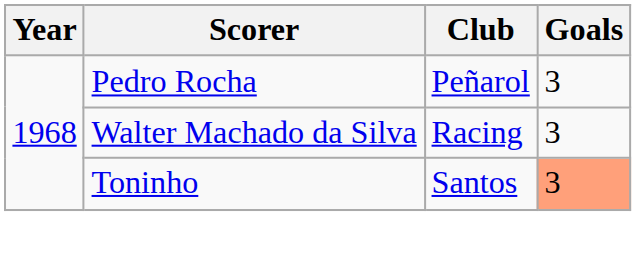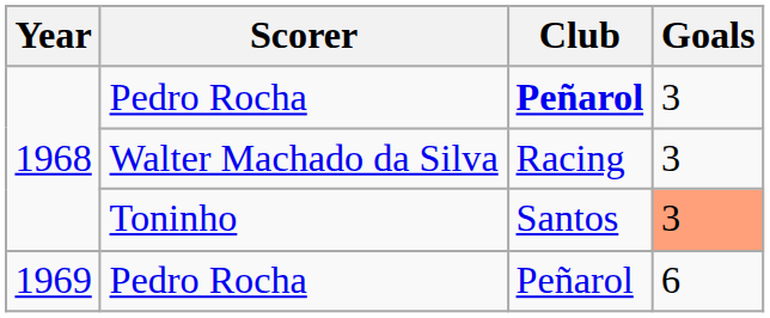1968 / Pedro Rocha | Club: normal -> bold
+ row: 1969 | Pedro Rocha | Peñarol | 6
